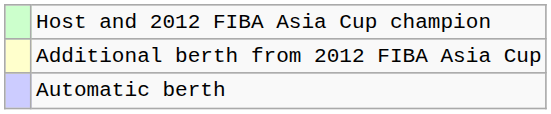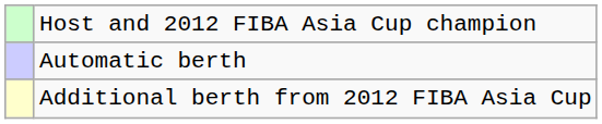rows swapped: Automatic berth <-> Additional berth from 2012 FIBA Asia Cup
